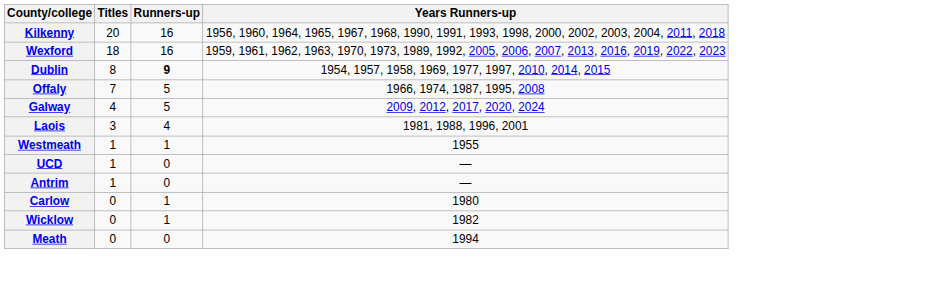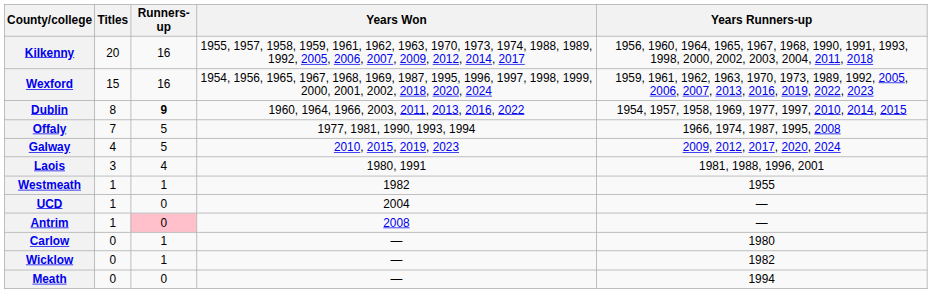+ column: Years Won | 1955, 1957, 1958, 1959, 1961, 1962, 1963, 1970, 1973, 1974, 1988, 1989, 1992, 2005, 2006, 2007, 2009, 2012, 2014, 2017 | 1954, 1956, 1965, 1967, 1968, 1969, 1987, 1995, 1996, 1997, 1998, 1999, 2000, 2001, 2002, 2018, 2020, 2024 | 1960, 1964, 1966, 2003, 2011, 2013, 2016, 2022 | 1977, 1981, 1990, 1993, 1994 | 2010, 2015, 2019, 2023 | 1980, 1991 | 1982 | 2004 | 2008 | — | — | —
Wexford | Titles: 18 -> 15
Antrim | Runners-up: no background -> pink background
